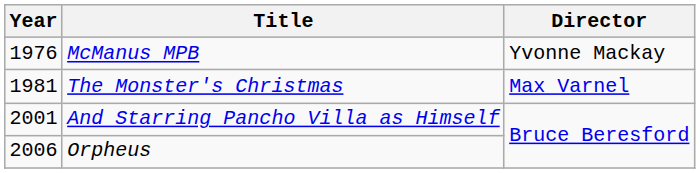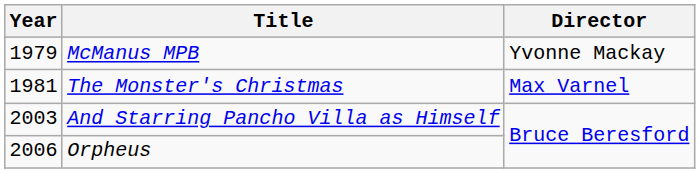McManus MPB | Year: 1976 -> 1979
And Starring Pancho Villa as Himself | Year: 2001 -> 2003
